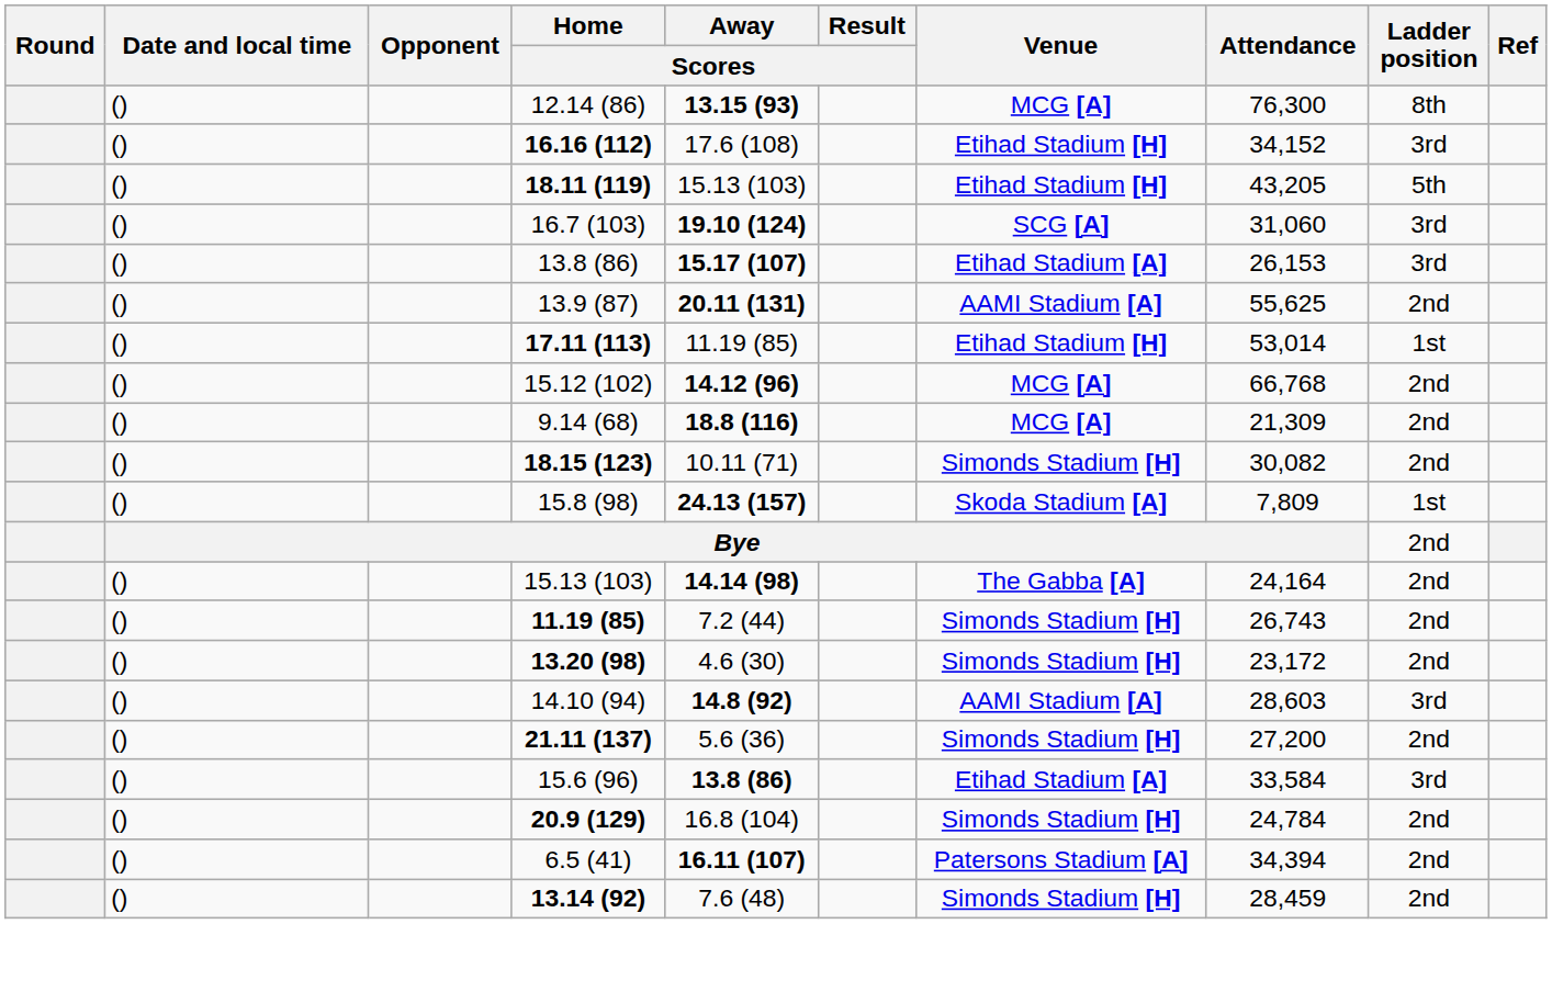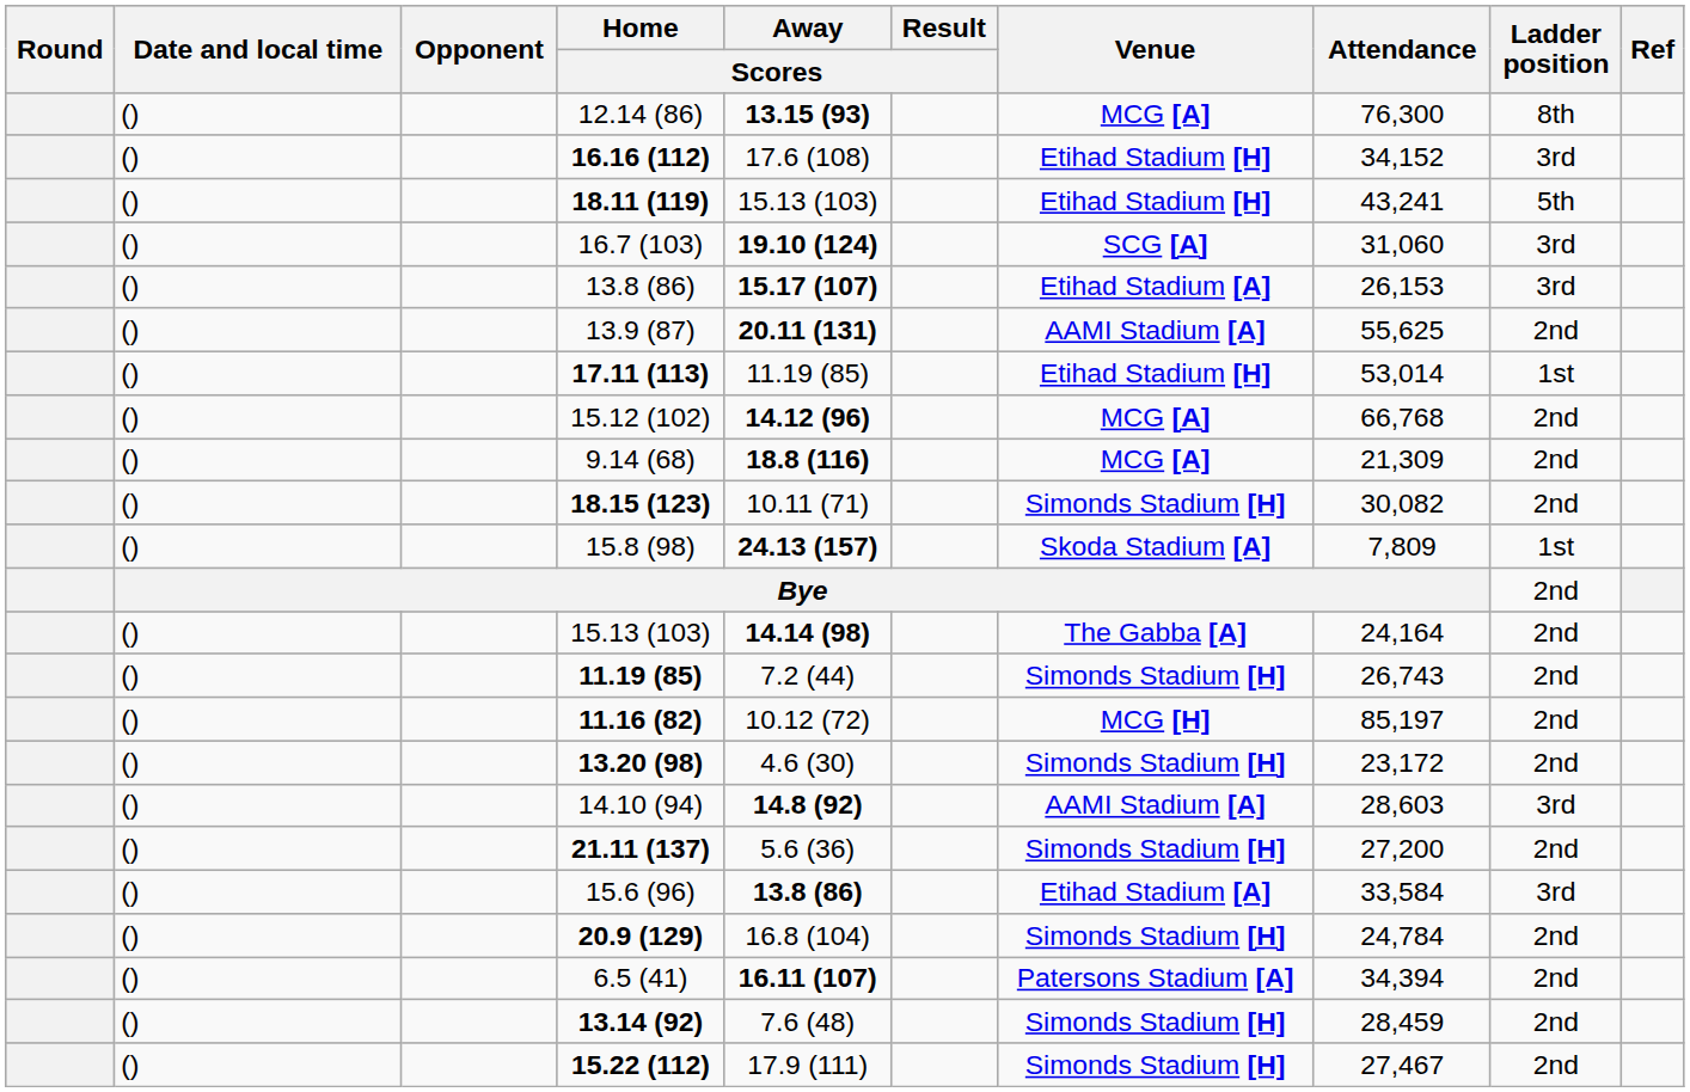18.11 (119) | Attendance: 43,205 -> 43,241
+ row: () | 11.16 (82) | 10.12 (72) | MCG [H] | 85,197 | 2nd
+ row: () | 15.22 (112) | 17.9 (111) | Simonds Stadium [H] | 27,467 | 2nd
